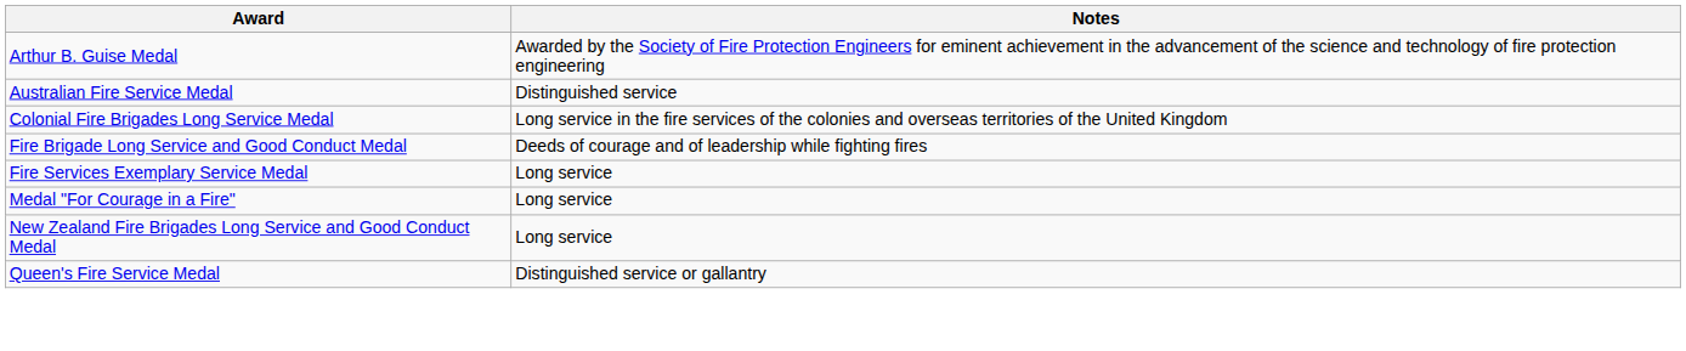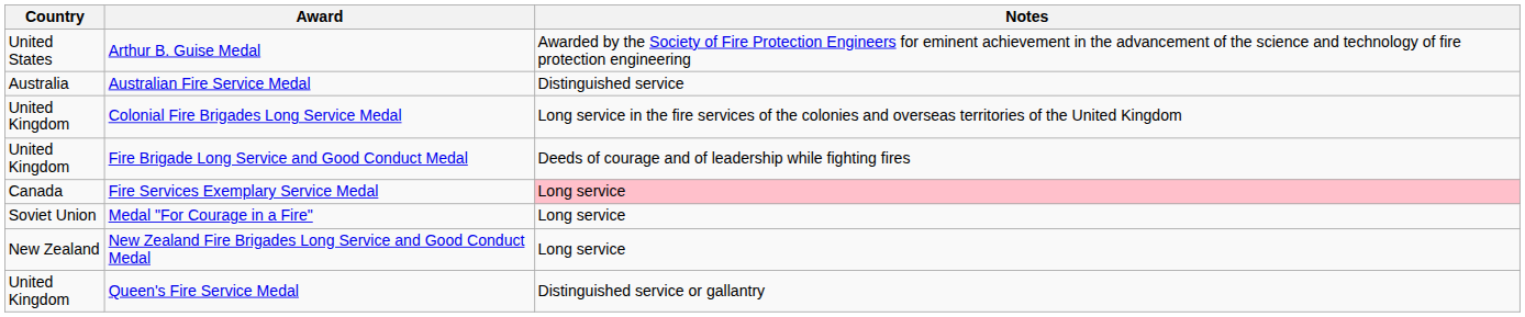+ column: Country | United States | Australia | United Kingdom | United Kingdom | Canada | Soviet Union | New Zealand | United Kingdom
Fire Services Exemplary Service Medal | Notes: no background -> pink background
